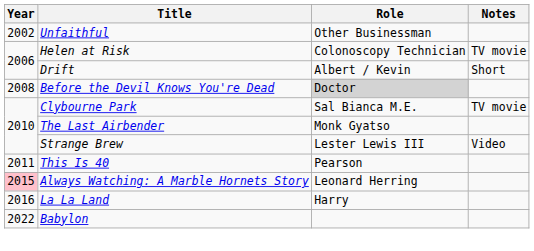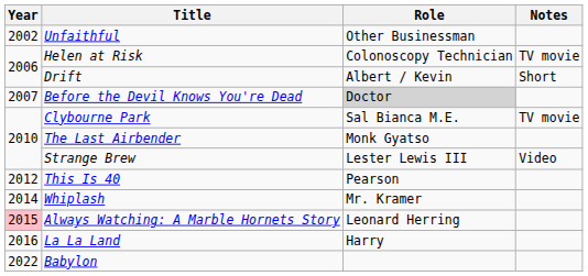Before the Devil Knows You're Dead | Year: 2008 -> 2007
This Is 40 | Year: 2011 -> 2012
+ row: 2014 | Whiplash | Mr. Kramer
